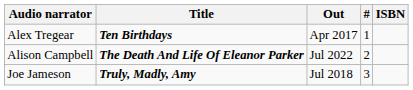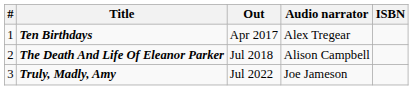columns swapped: # <-> Audio narrator
The Death And Life Of Eleanor Parker | Out: Jul 2022 -> Jul 2018
Truly, Madly, Amy | Out: Jul 2018 -> Jul 2022
